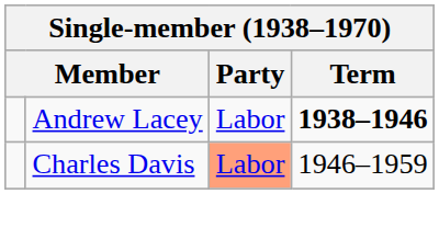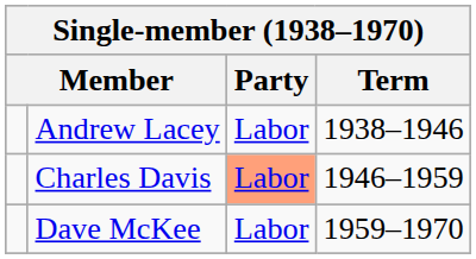Andrew Lacey | Term: bold -> normal
+ row: Dave McKee | Labor | 1959–1970
